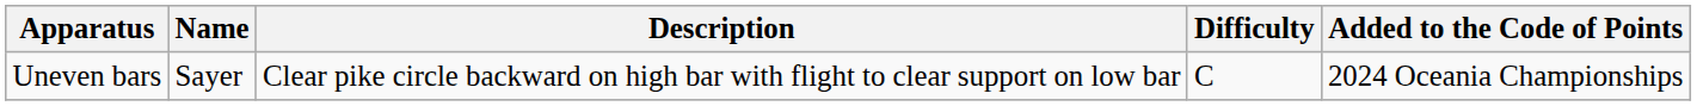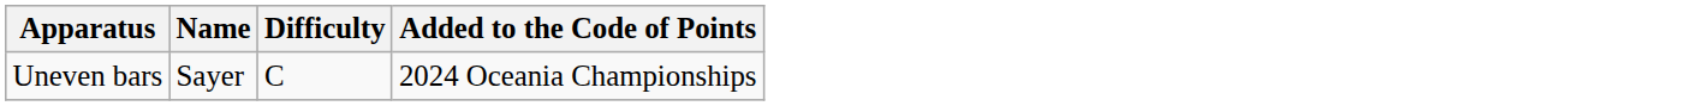- column: Description | Clear pike circle backward on high bar with flight to clear support on low bar
